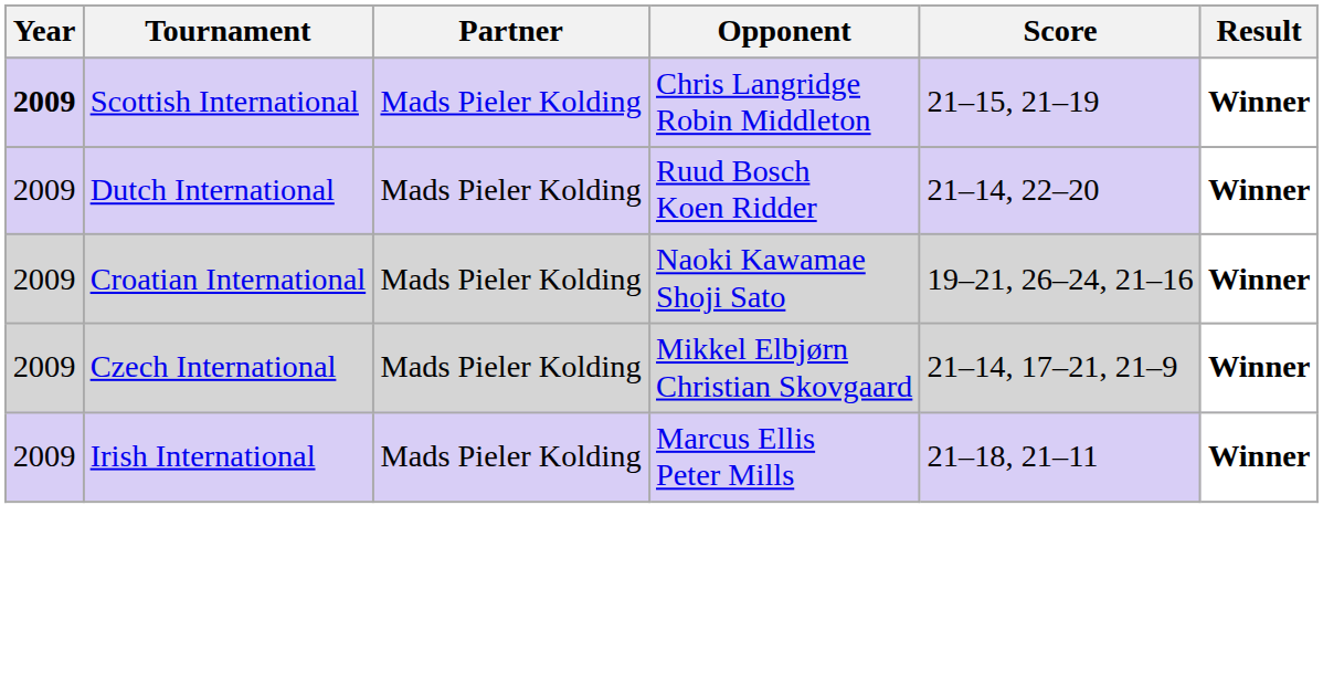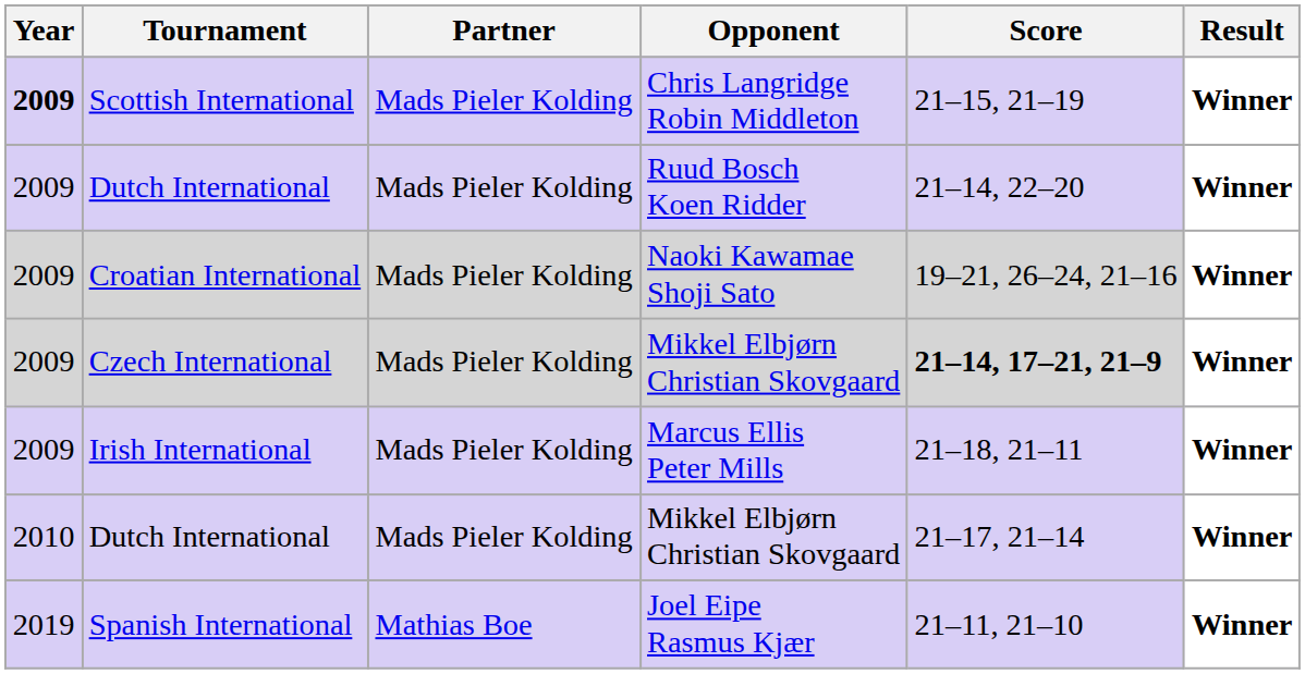Czech International | Score: normal -> bold
+ row: 2010 | Dutch International | Mads Pieler Kolding | Mikkel Elbjørn Christian Skovgaard | 21–17, 21–14 | Winner
+ row: 2019 | Spanish International | Mathias Boe | Joel Eipe Rasmus Kjær | 21–11, 21–10 | Winner
